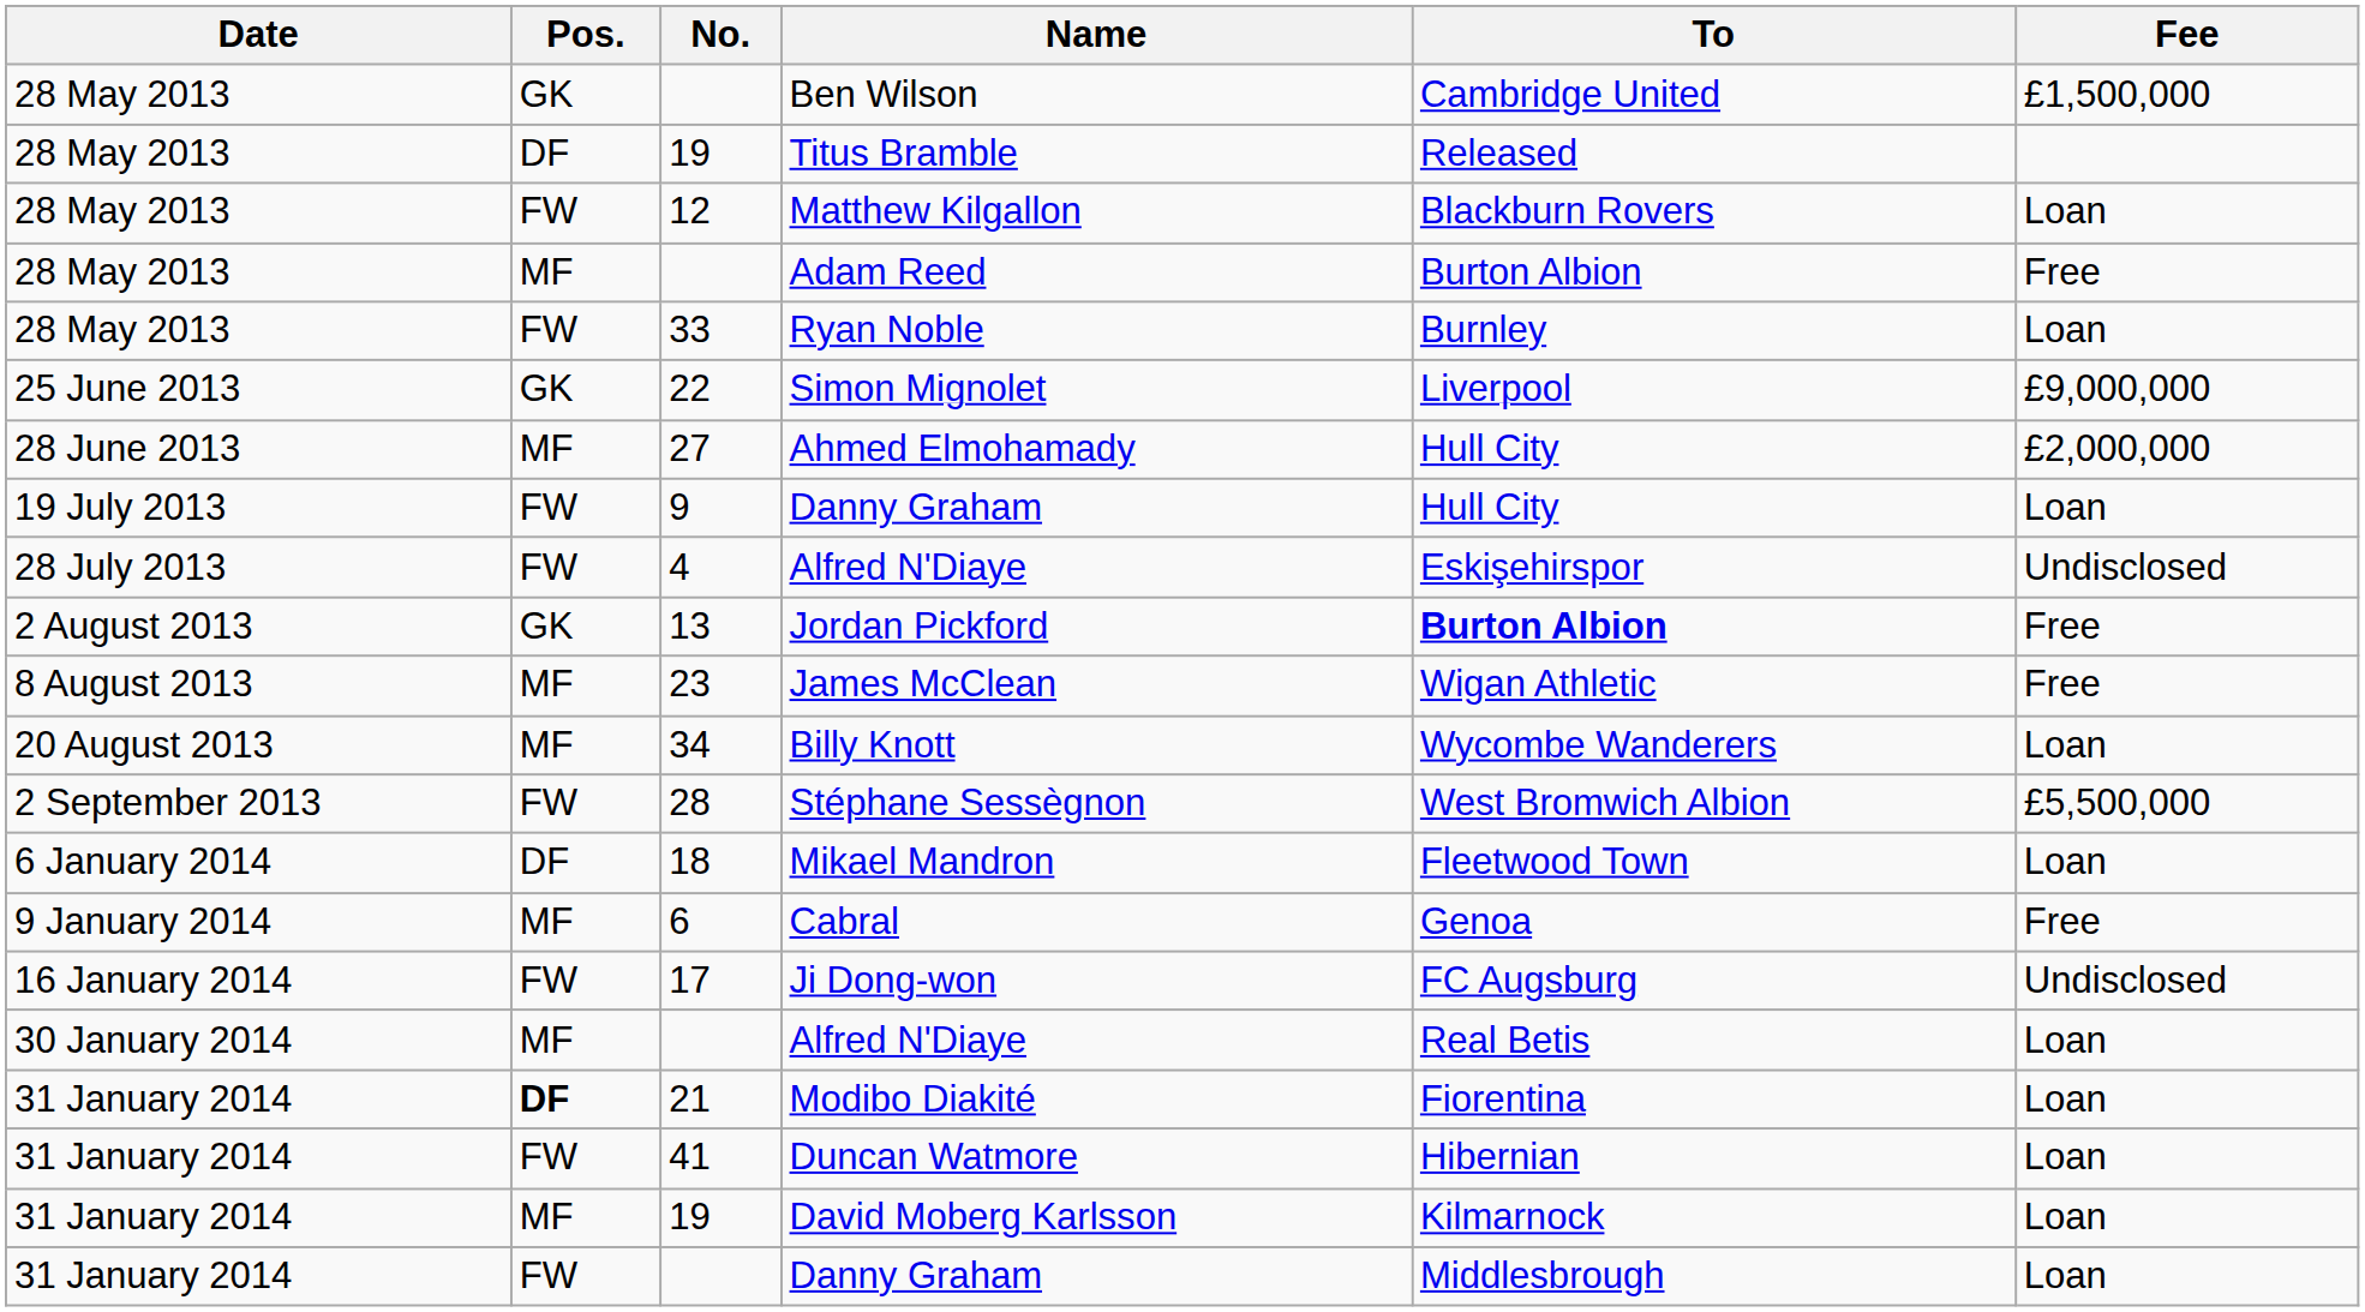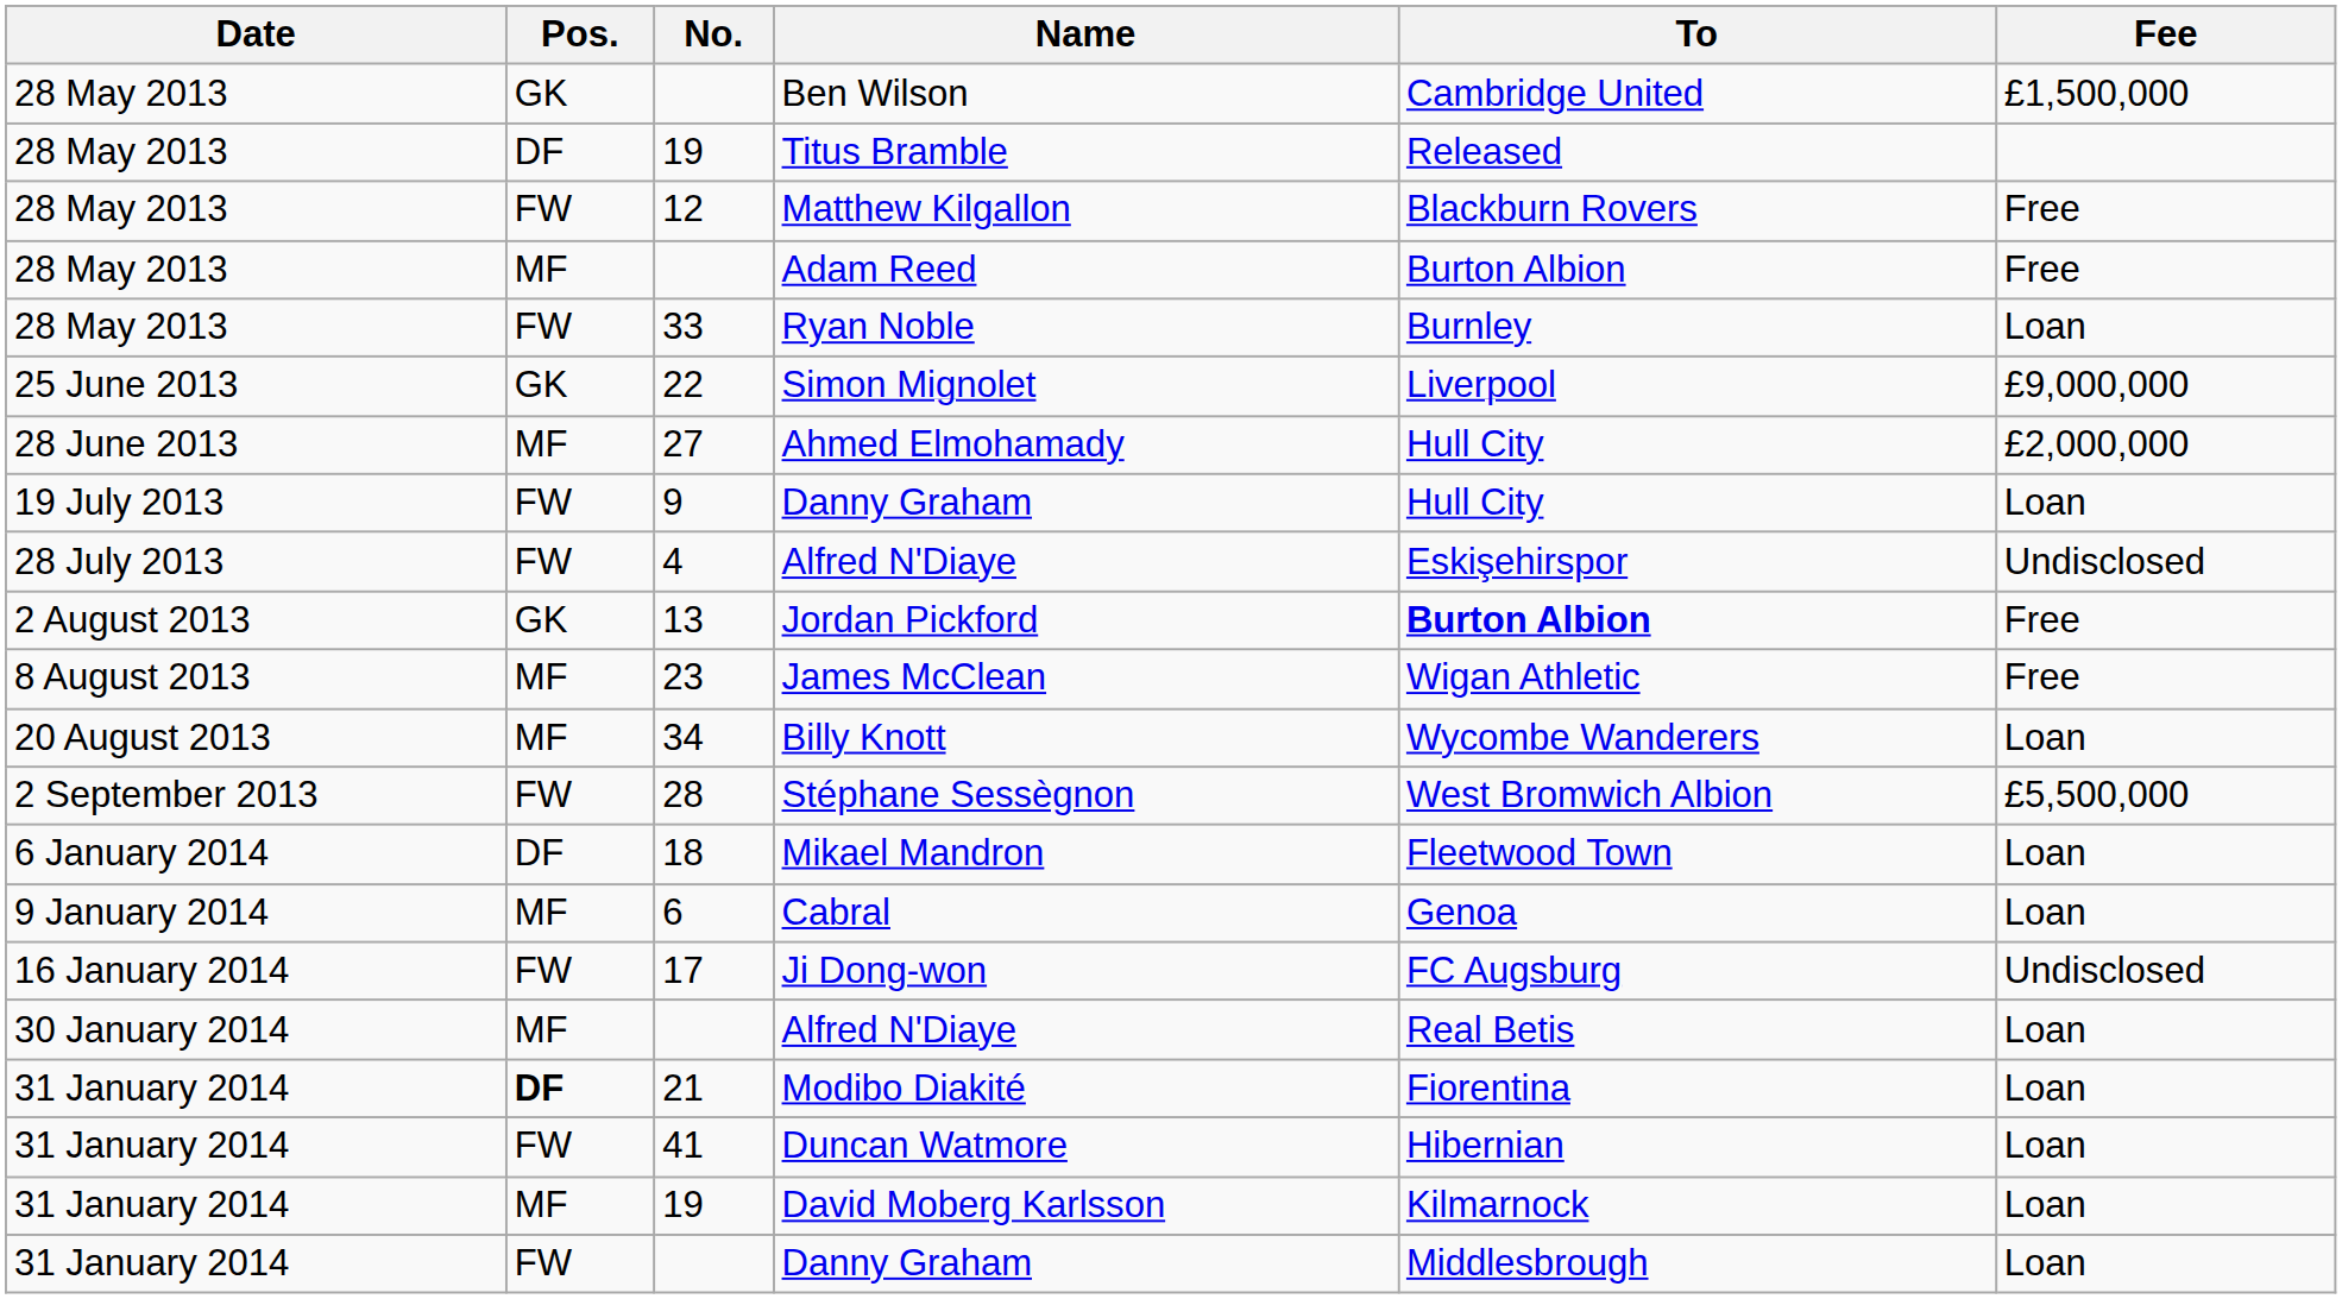Matthew Kilgallon | Fee: Loan -> Free
Cabral | Fee: Free -> Loan
